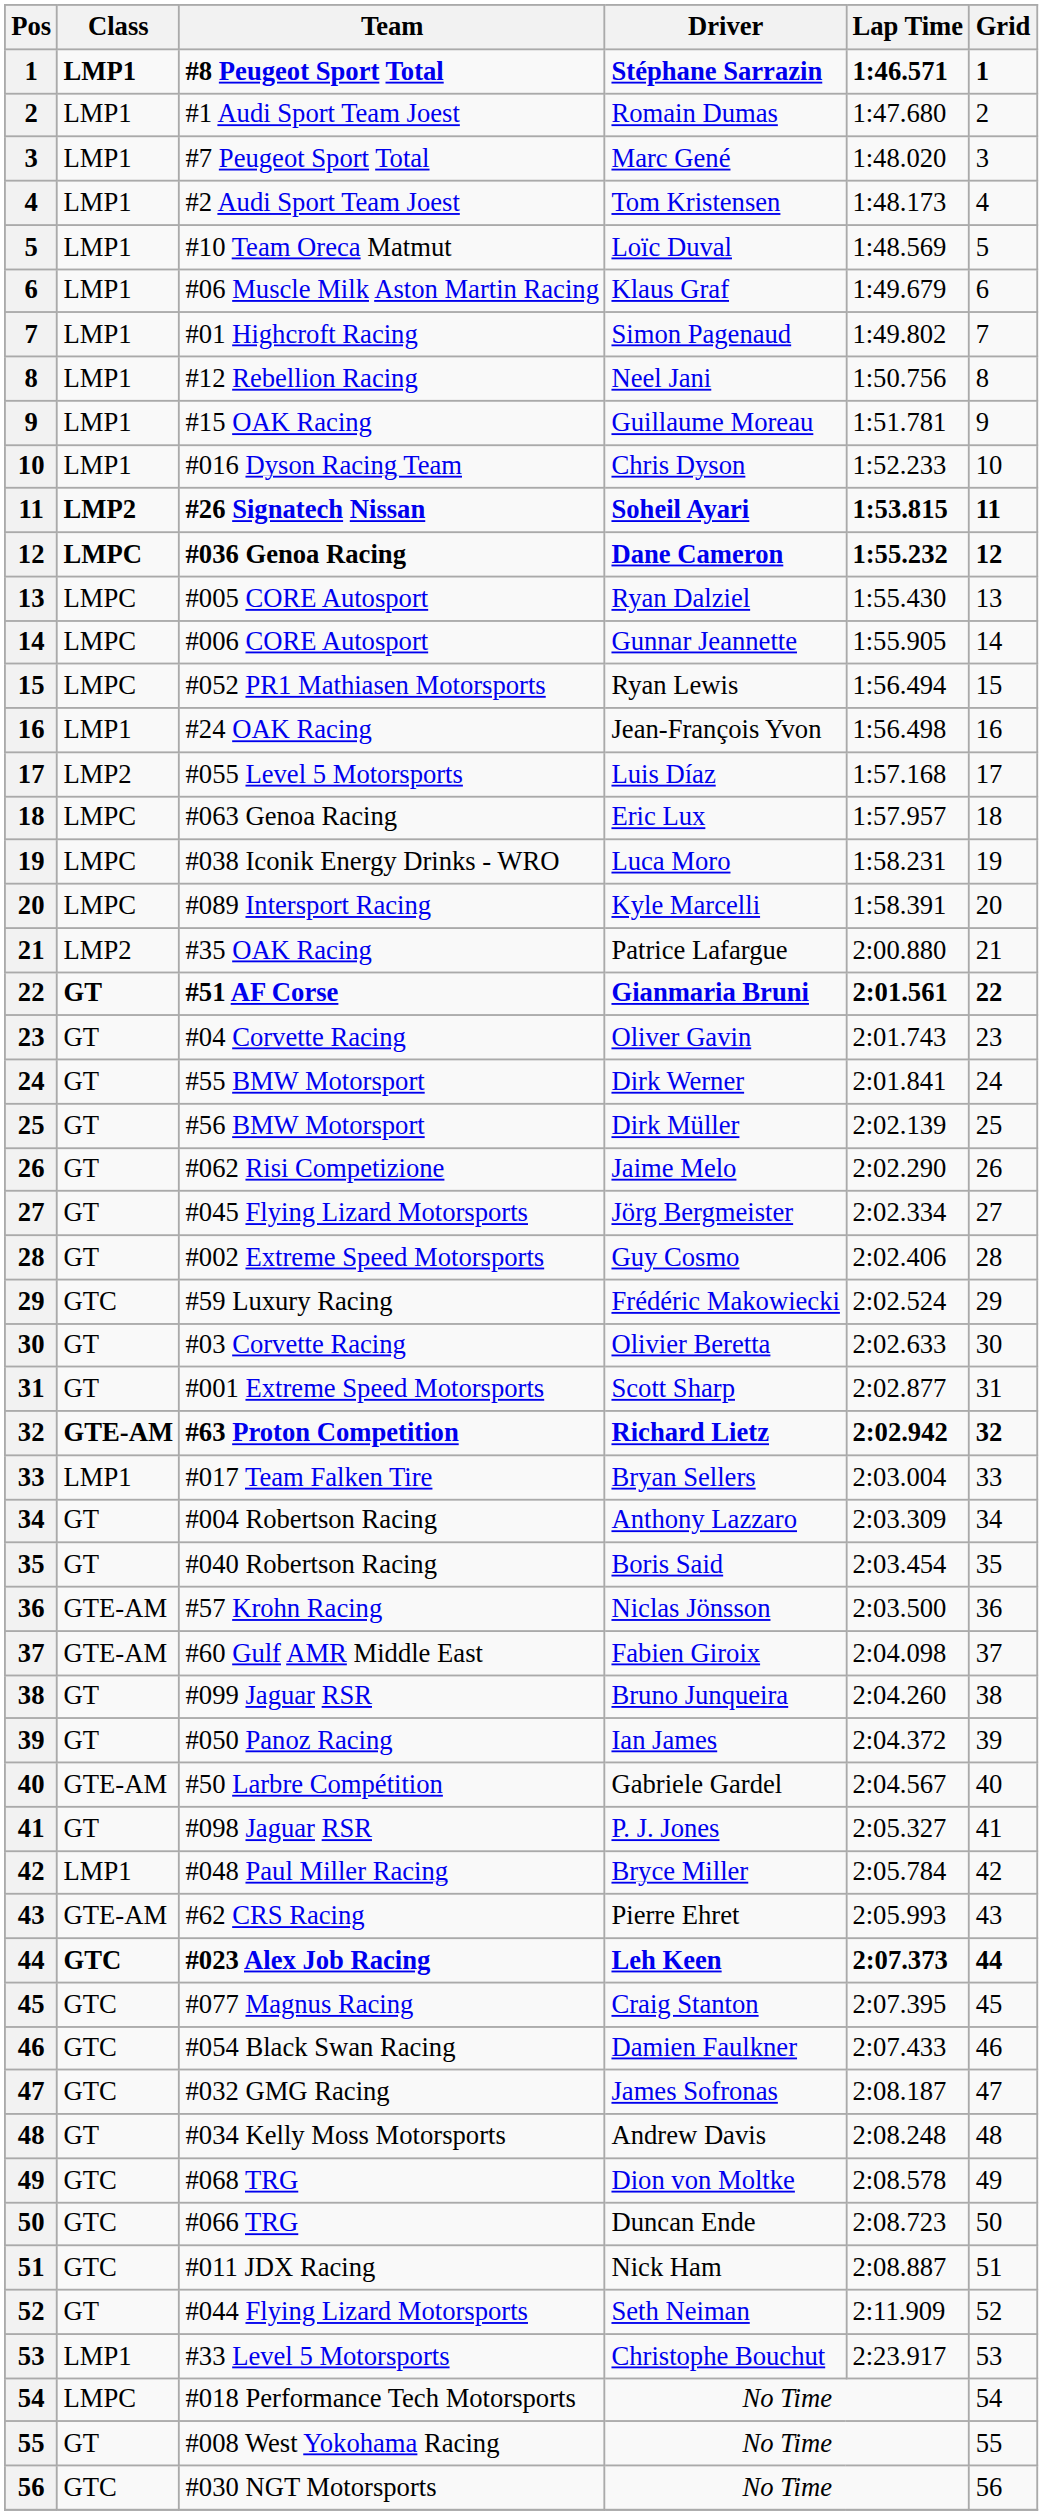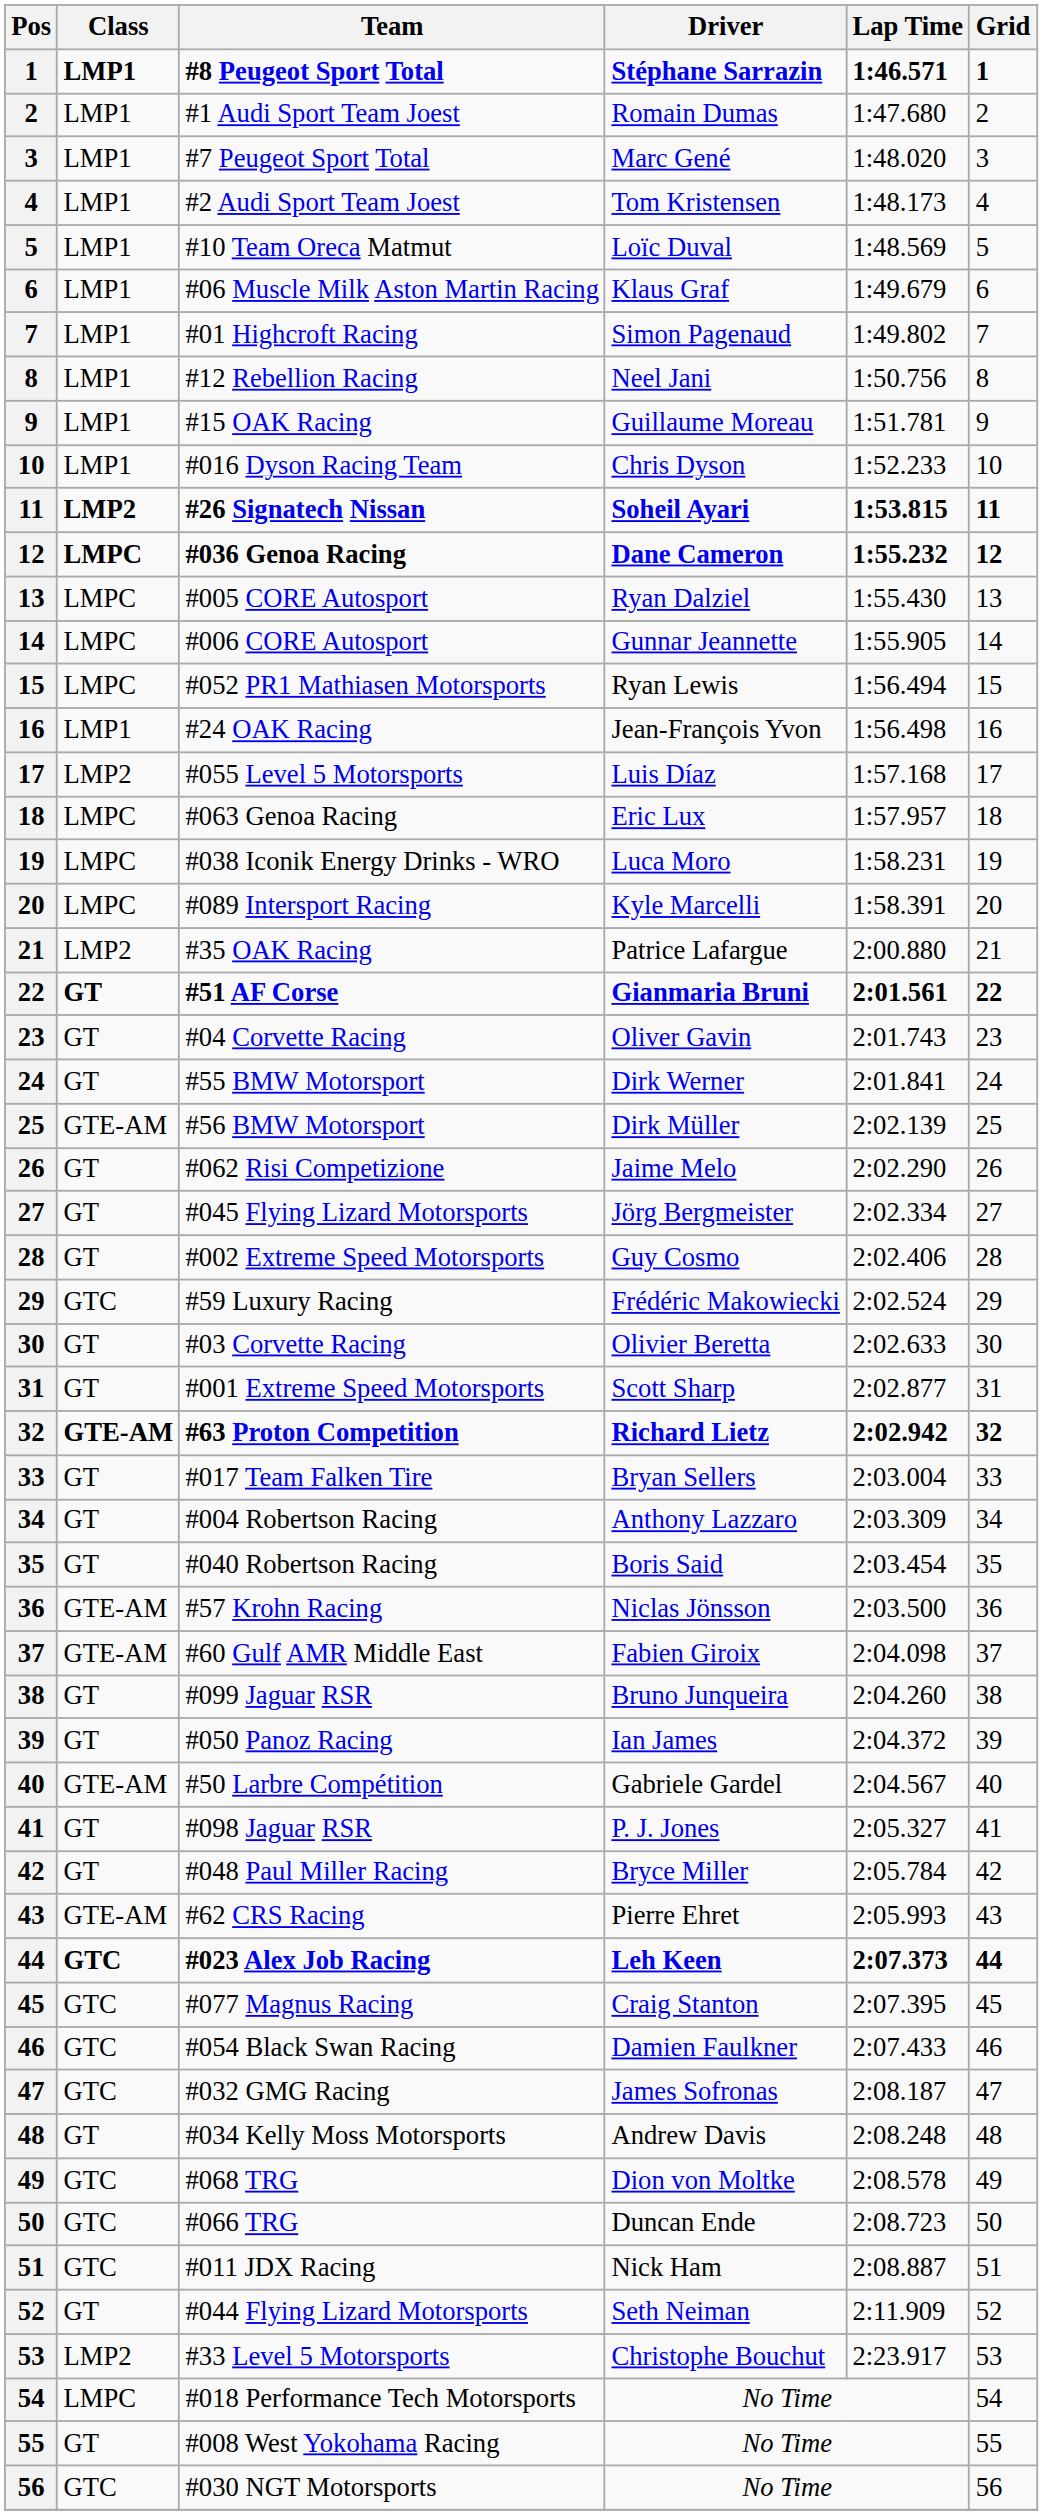#56 BMW Motorsport | Class: GT -> GTE-AM
#017 Team Falken Tire | Class: LMP1 -> GT
#048 Paul Miller Racing | Class: LMP1 -> GT
#33 Level 5 Motorsports | Class: LMP1 -> LMP2
